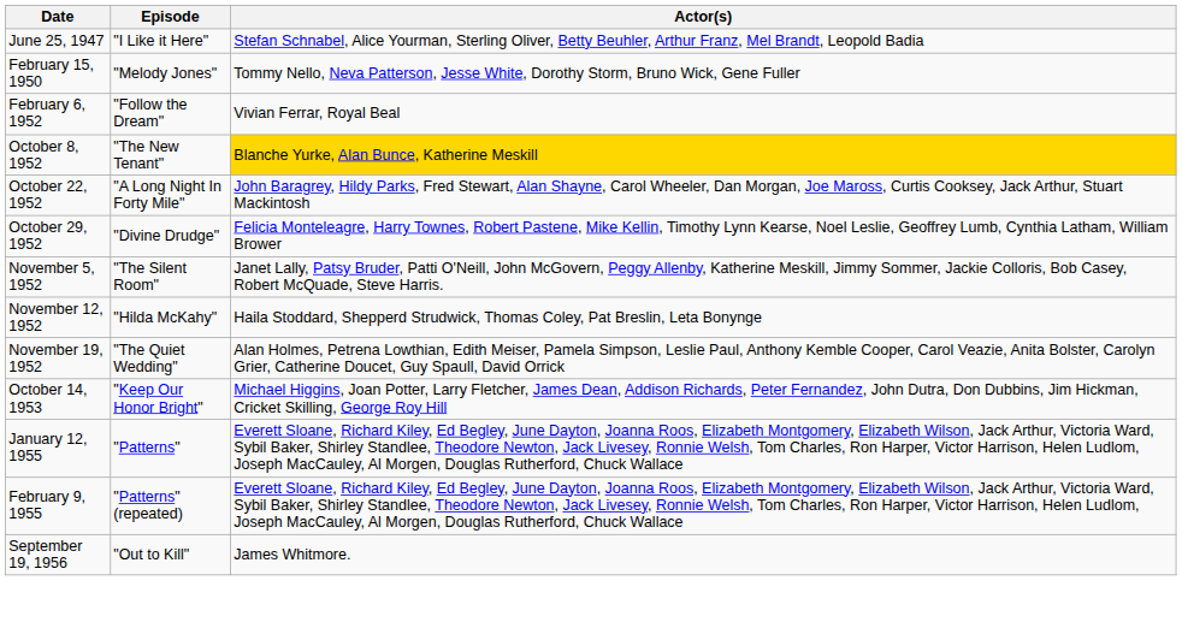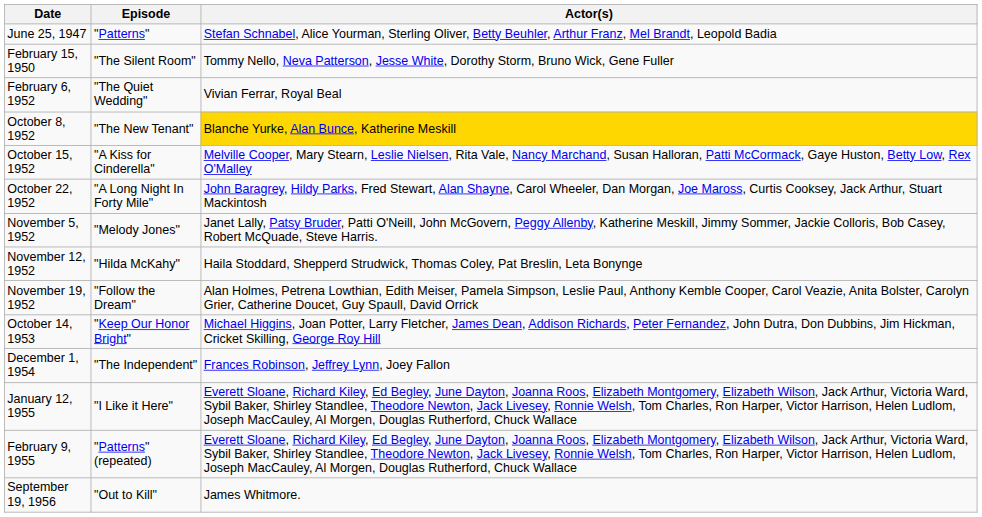June 25, 1947 | Episode: "I Like it Here" -> "Patterns"
February 15, 1950 | Episode: "Melody Jones" -> "The Silent Room"
February 6, 1952 | Episode: "Follow the Dream" -> "The Quiet Wedding"
+ row: October 15, 1952 | "A Kiss for Cinderella" | Melville Cooper, Mary Stearn, Leslie Nielsen, Rita Vale, Nancy Marchand, Susan Halloran, Patti McCormack, Gaye Huston, Betty Low, Rex O'Malley
- row: October 29, 1952 | "Divine Drudge" | Felicia Monteleagre, Harry Townes, Robert Pastene, Mike Kellin, Timothy Lynn Kearse, Noel Leslie, Geoffrey Lumb, Cynthia Latham, William Brower
November 5, 1952 | Episode: "The Silent Room" -> "Melody Jones"
November 19, 1952 | Episode: "The Quiet Wedding" -> "Follow the Dream"
+ row: December 1, 1954 | "The Independent" | Frances Robinson, Jeffrey Lynn, Joey Fallon
January 12, 1955 | Episode: "Patterns" -> "I Like it Here"
